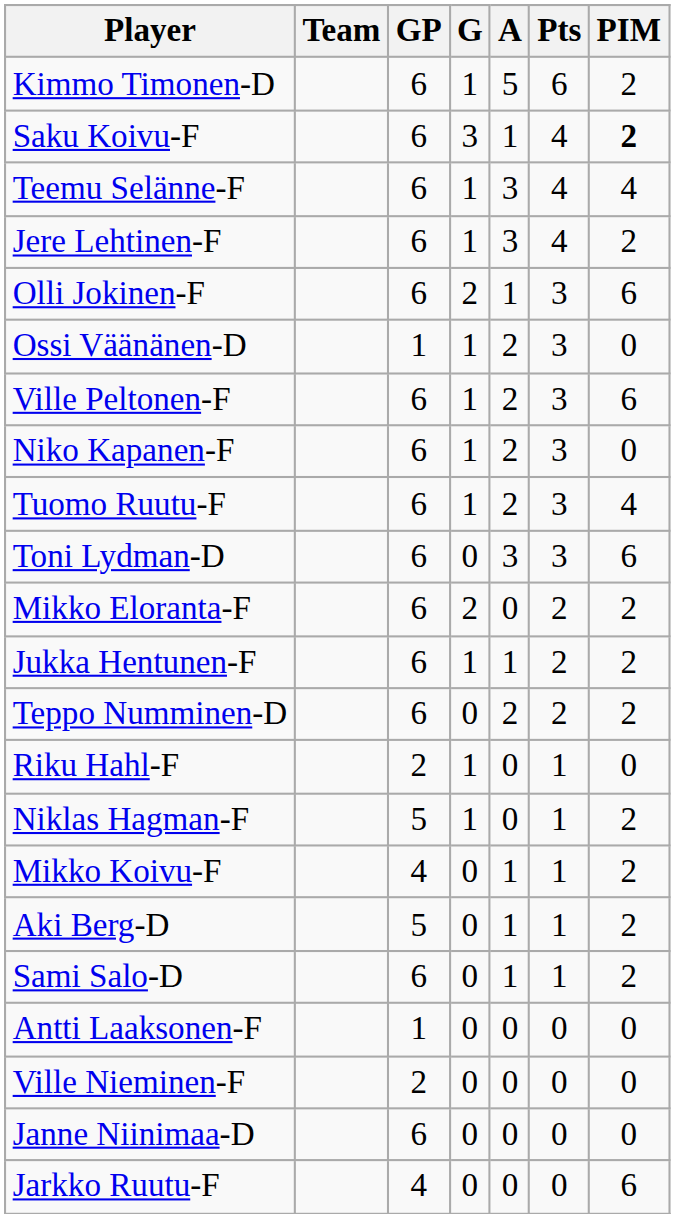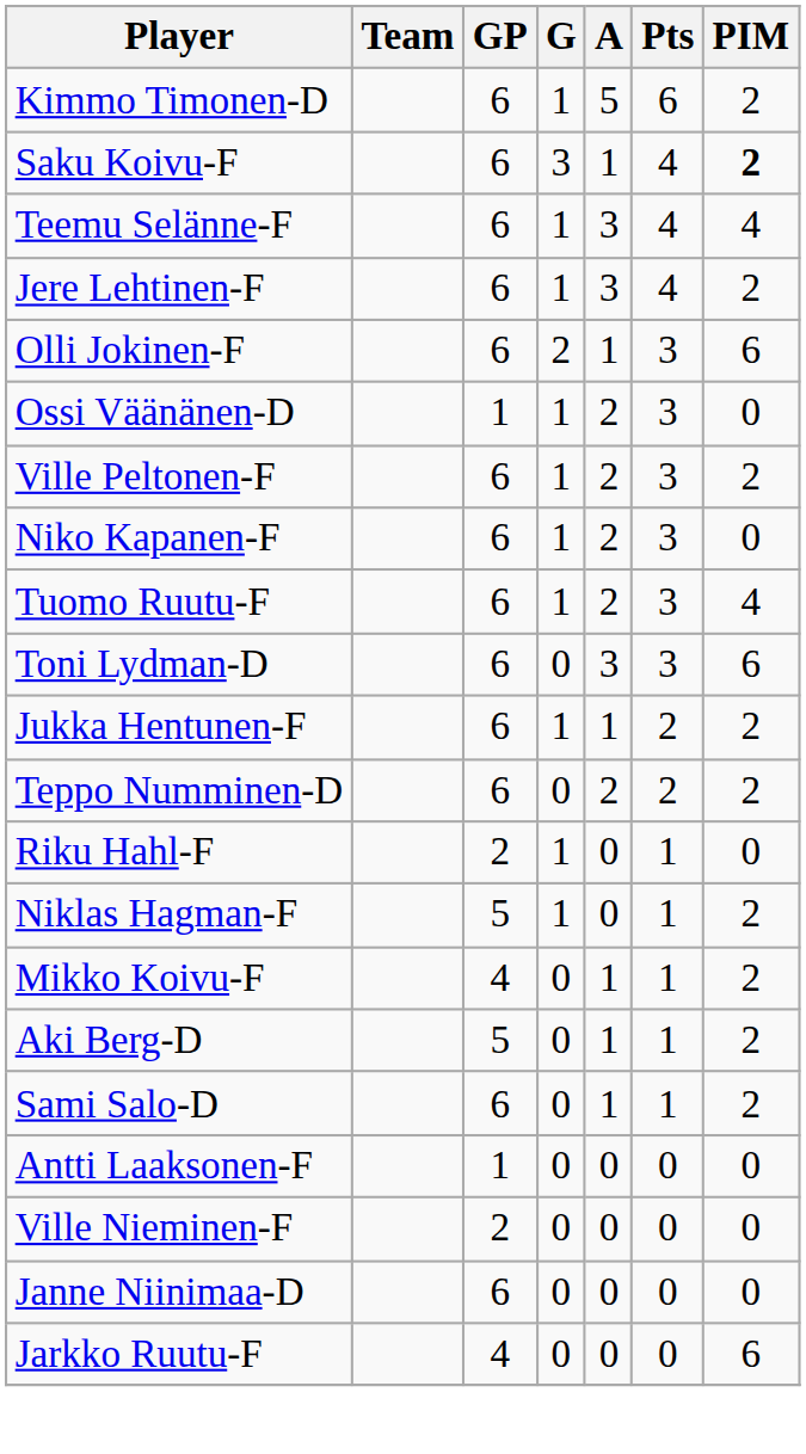Ville Peltonen-F | PIM: 6 -> 2
- row: Mikko Eloranta-F | 6 | 2 | 0 | 2 | 2
